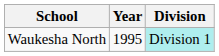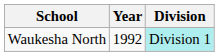Waukesha North | Year: 1995 -> 1992
